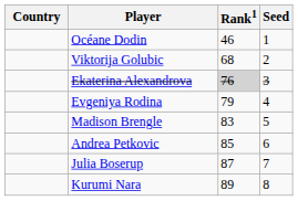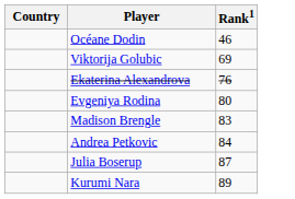- column: Seed | 1 | 2 | 3 | 4 | 5 | 6 | 7 | 8
Viktorija Golubic | Rank1: 68 -> 69
Ekaterina Alexandrova | Rank1: lightgrey background -> no background
Evgeniya Rodina | Rank1: 79 -> 80
Andrea Petkovic | Rank1: 85 -> 84
